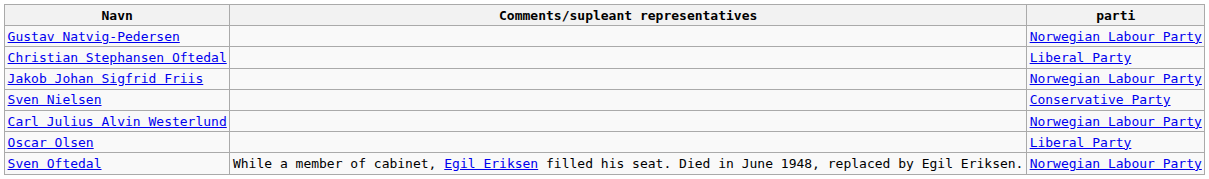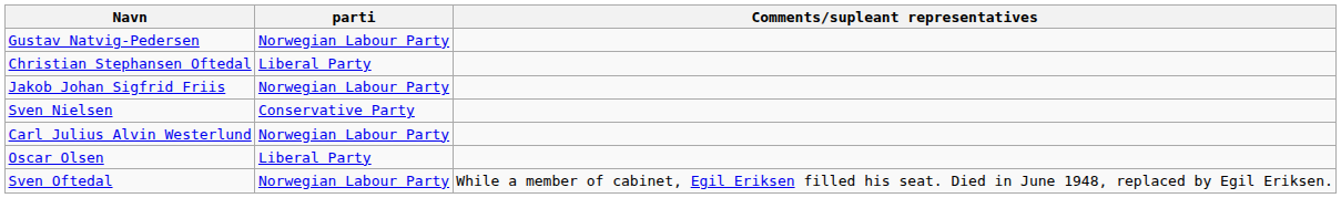columns swapped: parti <-> Comments/supleant representatives
